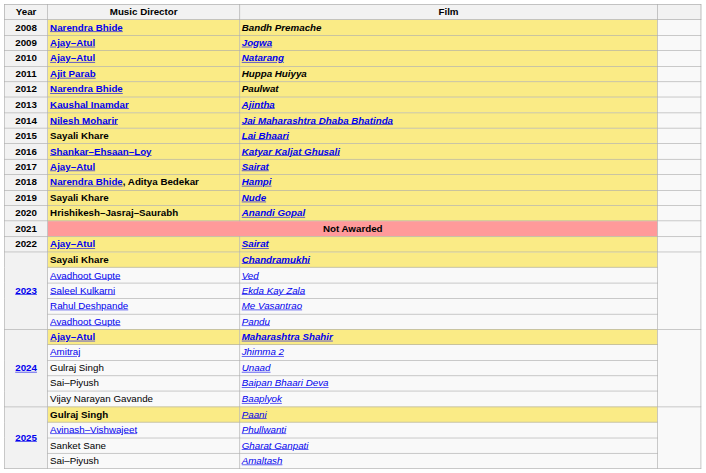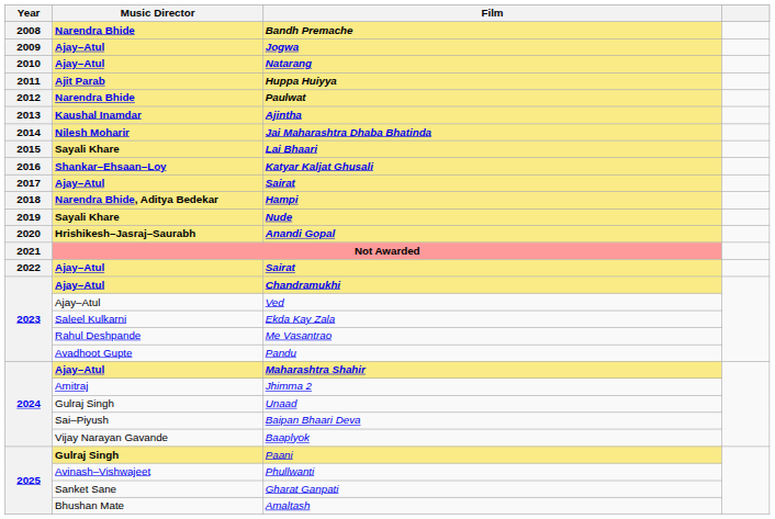Chandramukhi | Music Director: Sayali Khare -> Ajay–Atul
Ved | Music Director: Avadhoot Gupte -> Ajay–Atul
Amaltash | Music Director: Sai–Piyush -> Bhushan Mate
